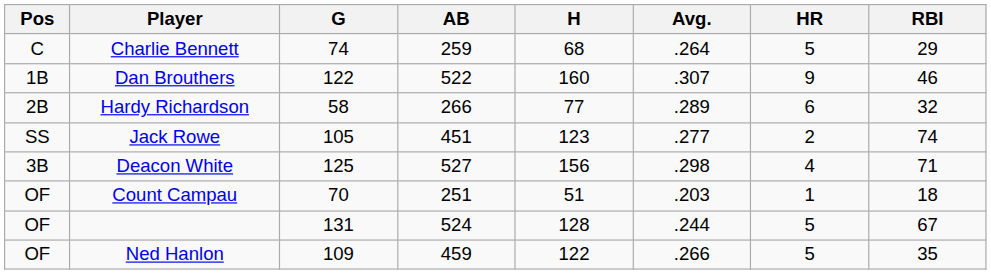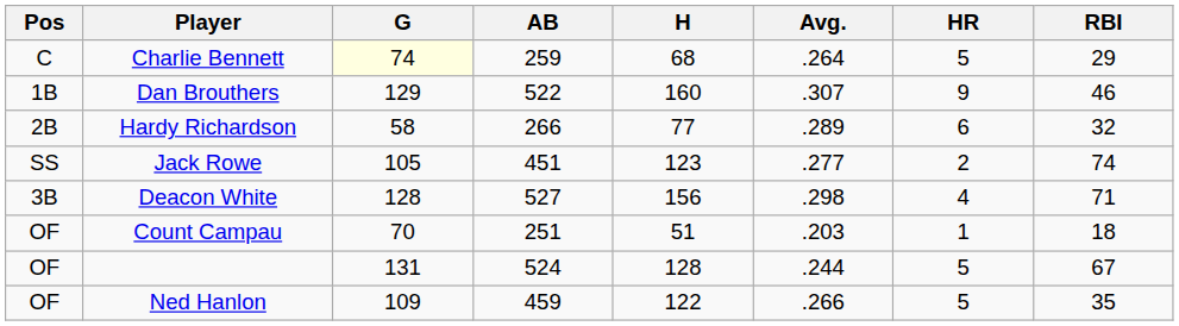Charlie Bennett | G: no background -> lightyellow background
Dan Brouthers | G: 122 -> 129
Deacon White | G: 125 -> 128
